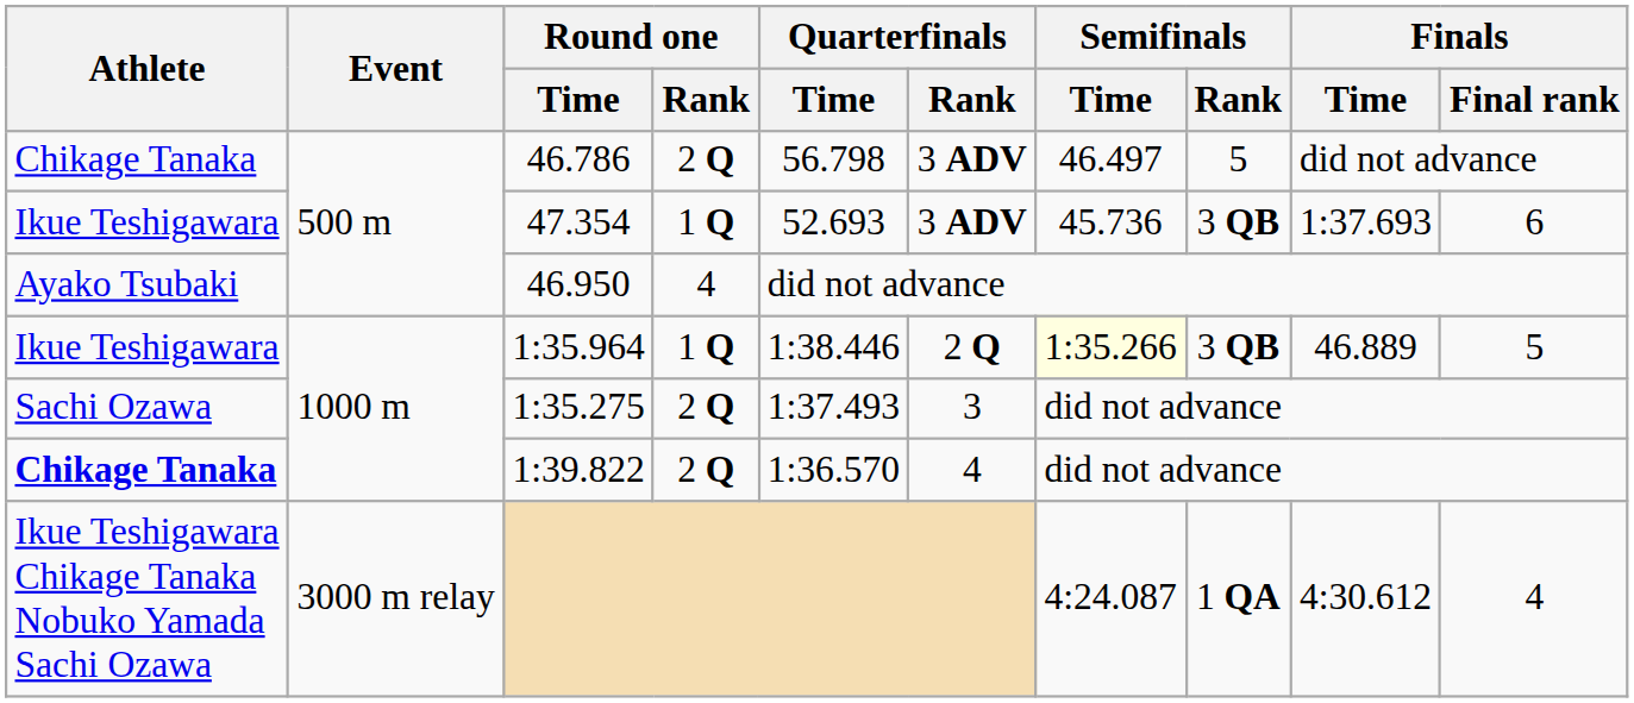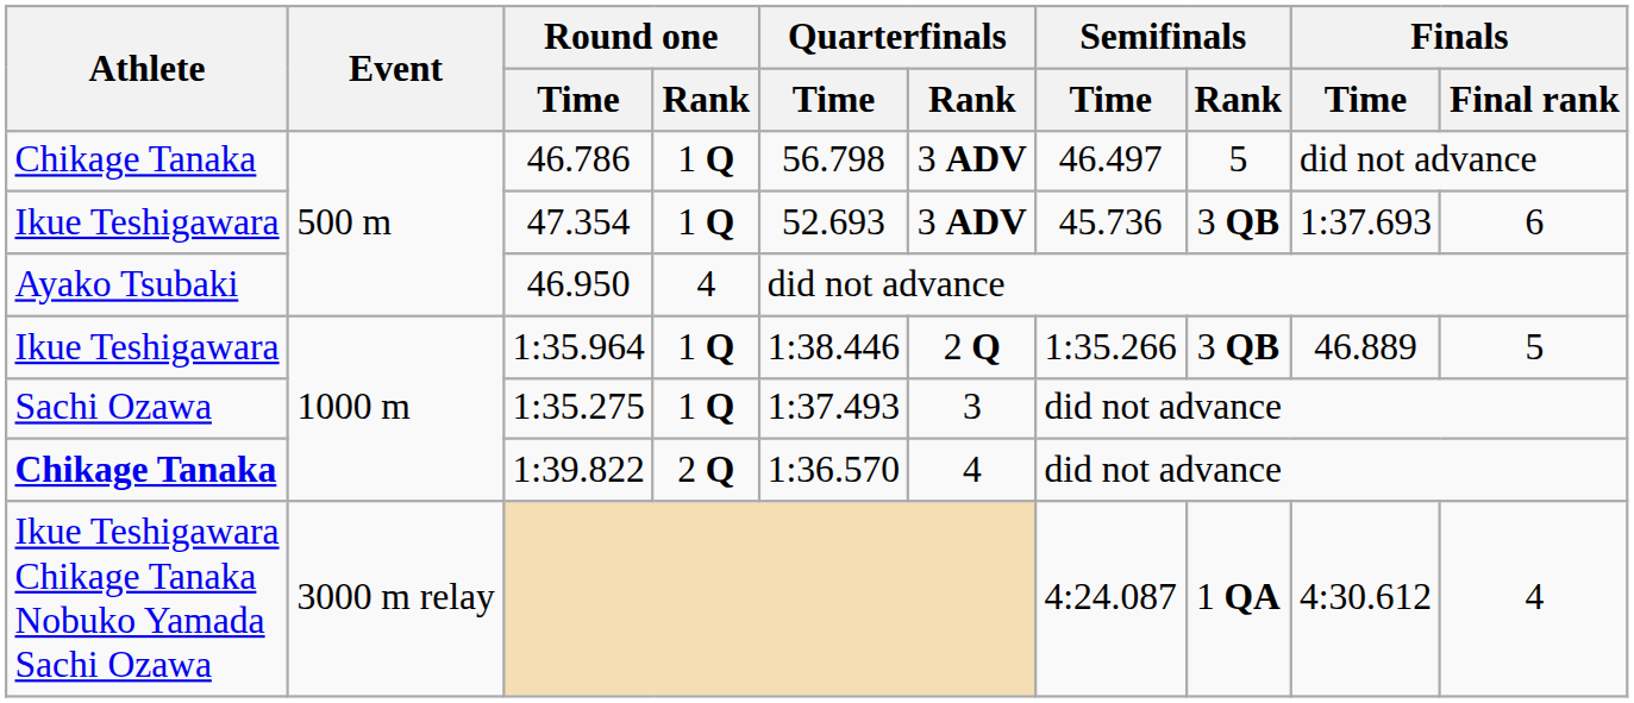46.786 | Round one / Rank: 2 Q -> 1 Q
1:35.964 | Semifinals / Time: lightyellow background -> no background
1:35.275 | Round one / Rank: 2 Q -> 1 Q
